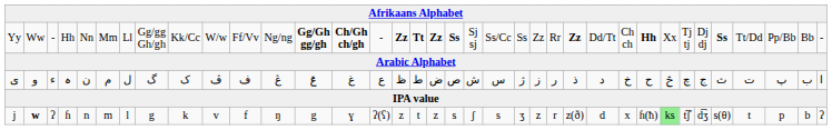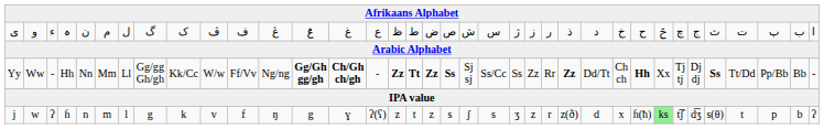rows swapped: Yy <-> ی
j | column 2: bold -> normal
